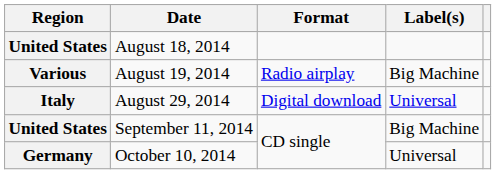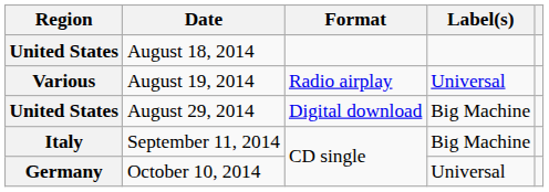August 19, 2014 | Label(s): Big Machine -> Universal
August 29, 2014 | Region: Italy -> United States
August 29, 2014 | Label(s): Universal -> Big Machine
September 11, 2014 | Region: United States -> Italy
